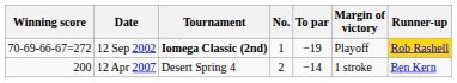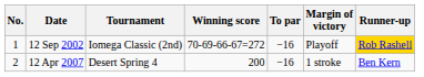columns swapped: No. <-> Winning score
12 Sep 2002 | Tournament: bold -> normal
12 Sep 2002 | To par: −19 -> −16
12 Apr 2007 | To par: −14 -> −16
